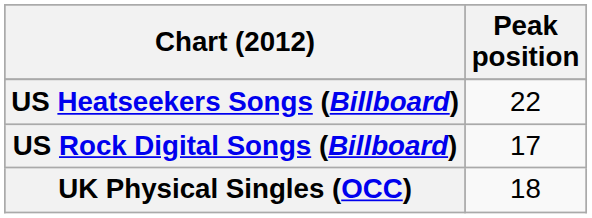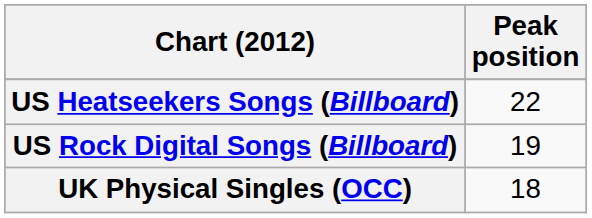US Rock Digital Songs (Billboard) | Peak position: 17 -> 19
